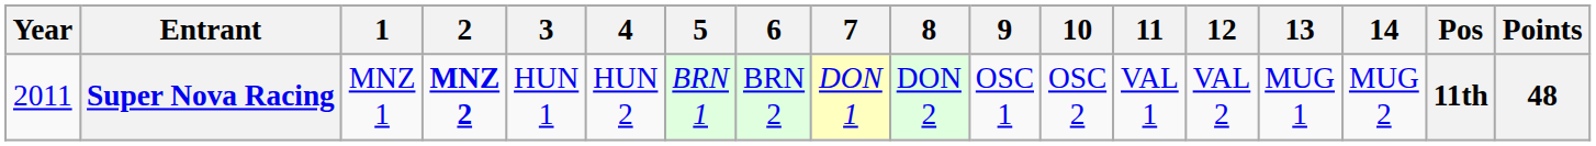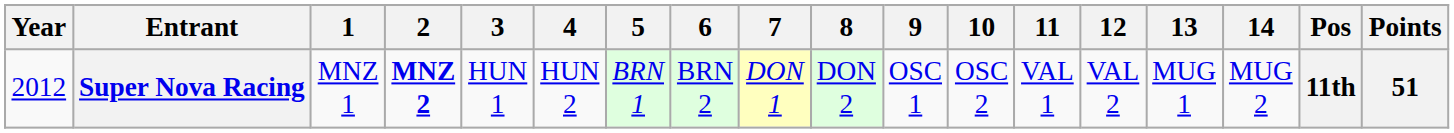Super Nova Racing | Year: 2011 -> 2012
Super Nova Racing | Points: 48 -> 51
